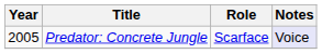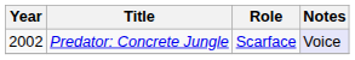Predator: Concrete Jungle | Year: 2005 -> 2002
